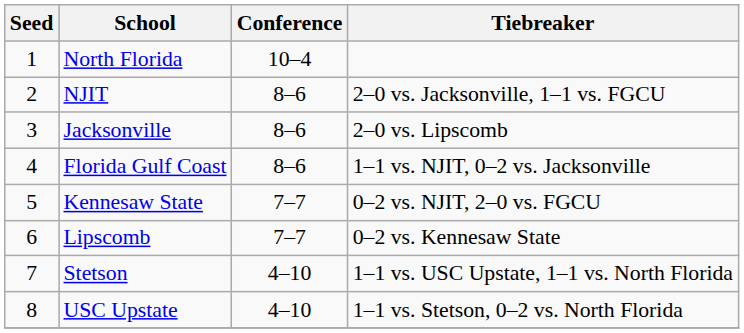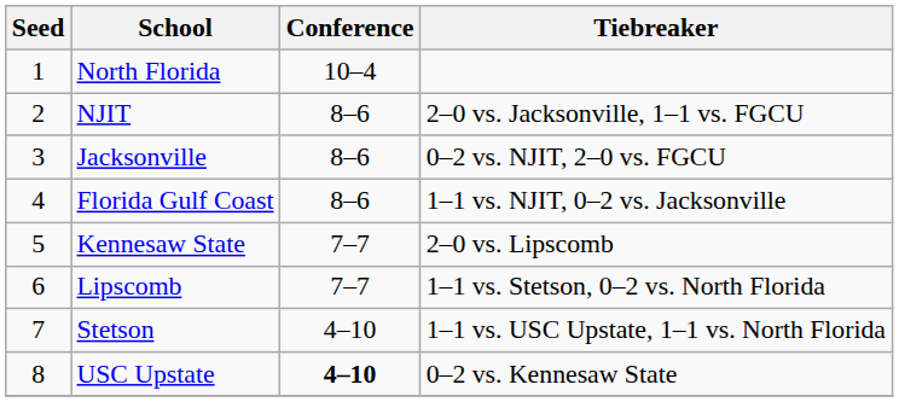Jacksonville | Tiebreaker: 2–0 vs. Lipscomb -> 0–2 vs. NJIT, 2–0 vs. FGCU
Kennesaw State | Tiebreaker: 0–2 vs. NJIT, 2–0 vs. FGCU -> 2–0 vs. Lipscomb
Lipscomb | Tiebreaker: 0–2 vs. Kennesaw State -> 1–1 vs. Stetson, 0–2 vs. North Florida
USC Upstate | Conference: normal -> bold
USC Upstate | Tiebreaker: 1–1 vs. Stetson, 0–2 vs. North Florida -> 0–2 vs. Kennesaw State
